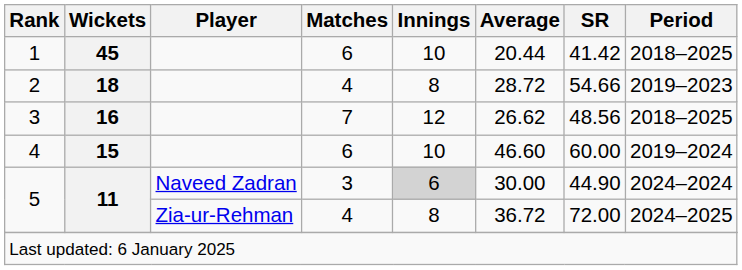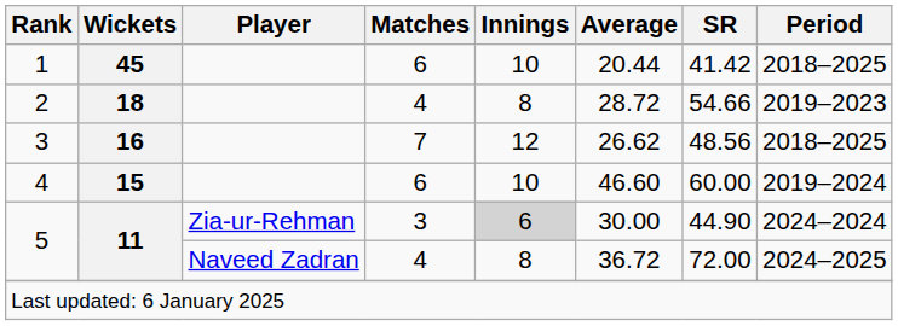5 / 3 | Player: Naveed Zadran -> Zia-ur-Rehman
5 / 4 | Player: Zia-ur-Rehman -> Naveed Zadran
